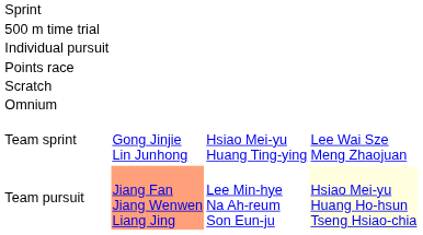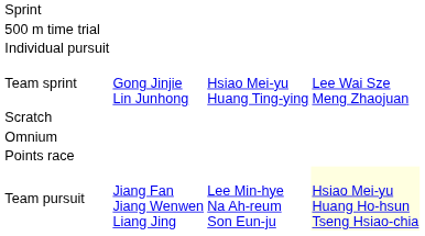rows swapped: Points race <-> Team sprint
Team pursuit | column 2: lightsalmon background -> no background
